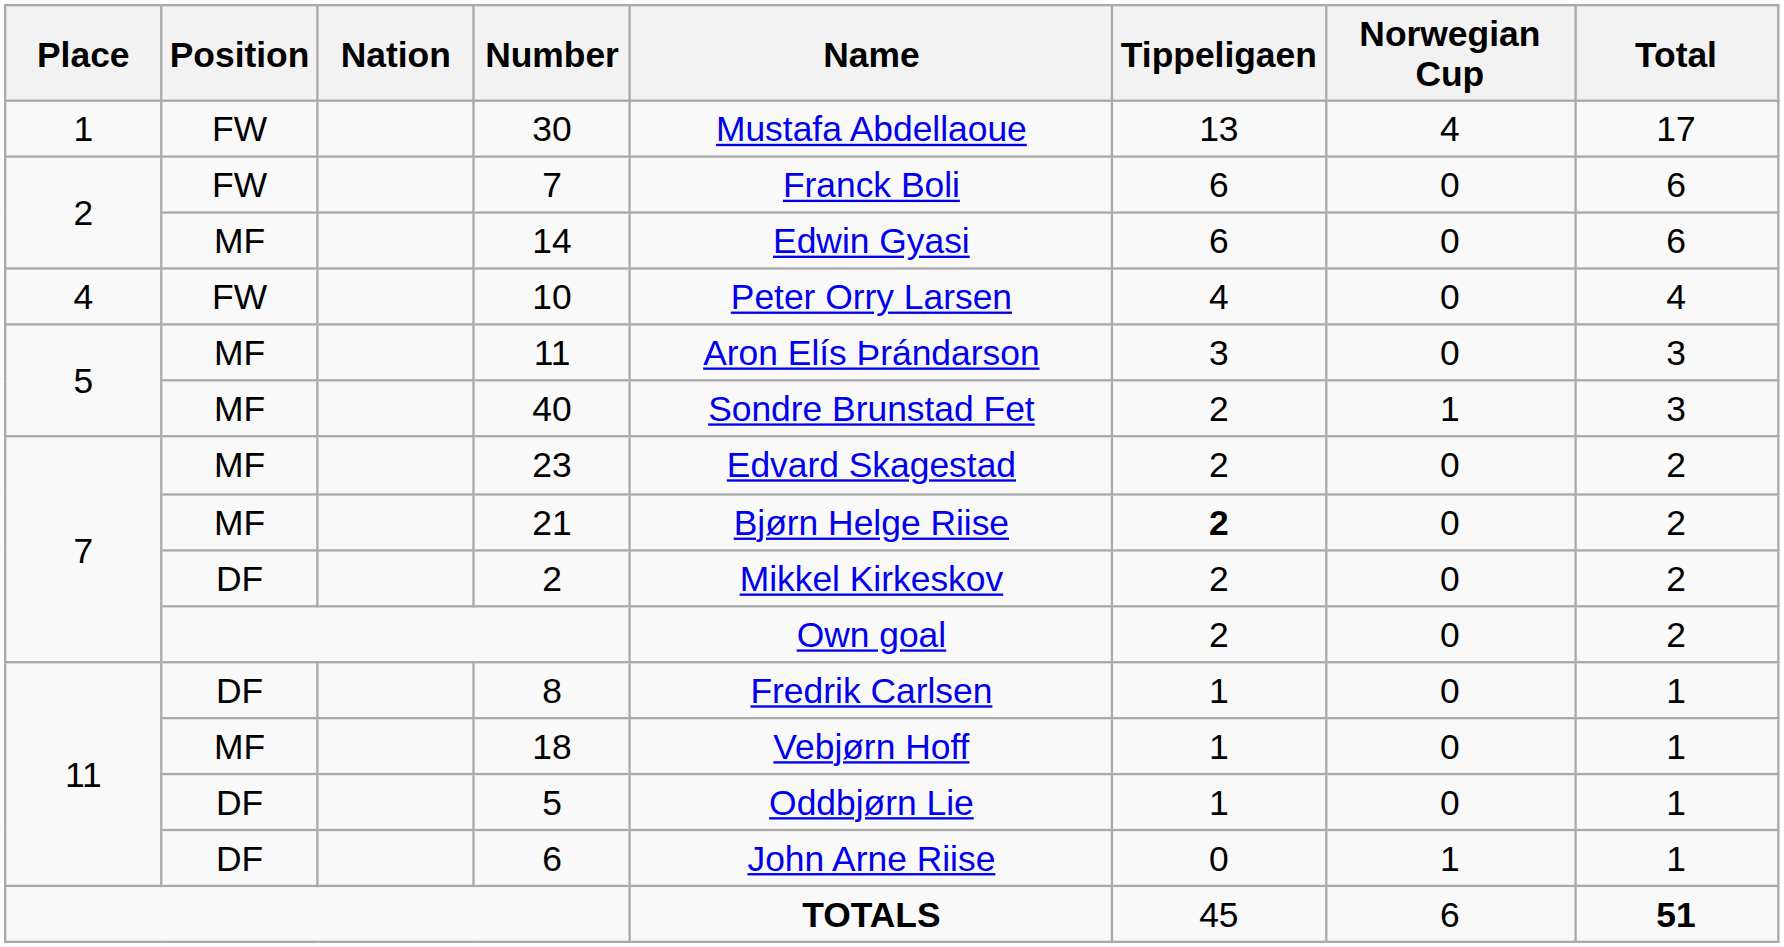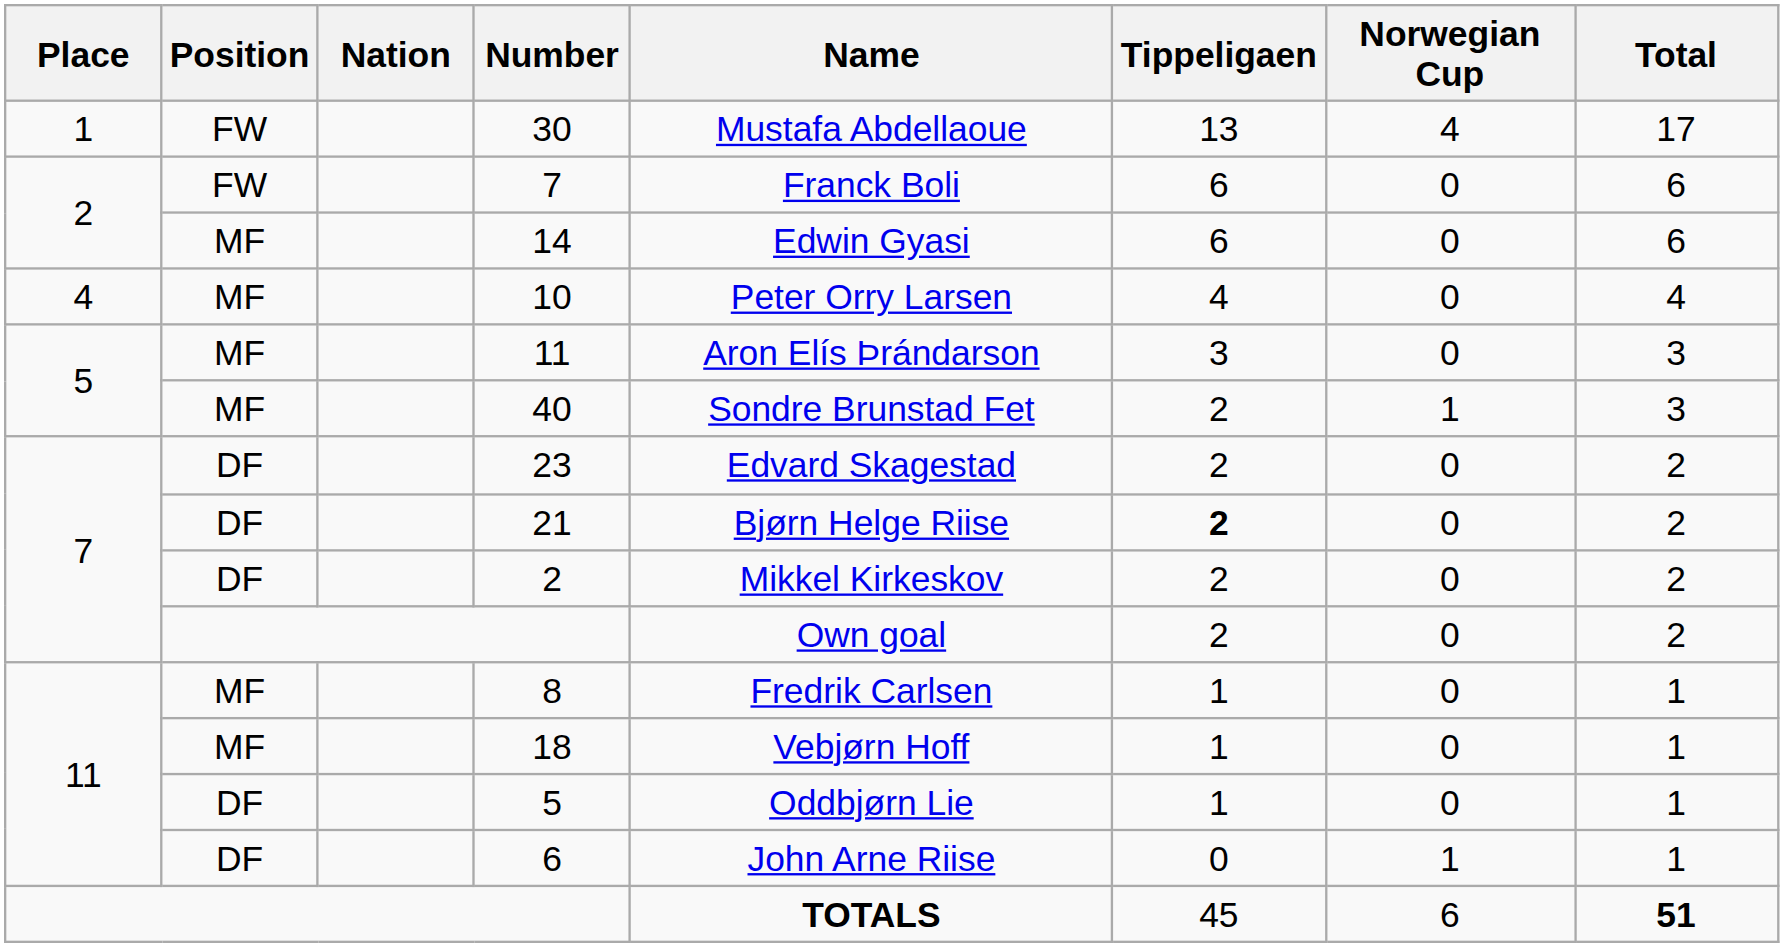10 | Position: FW -> MF
23 | Position: MF -> DF
21 | Position: MF -> DF
8 | Position: DF -> MF
